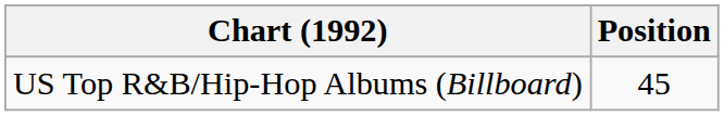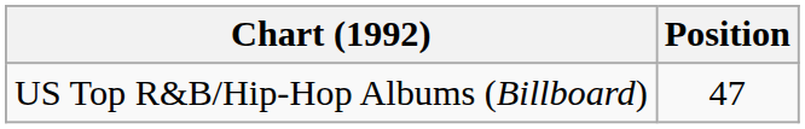US Top R&B/Hip-Hop Albums (Billboard) | Position: 45 -> 47
